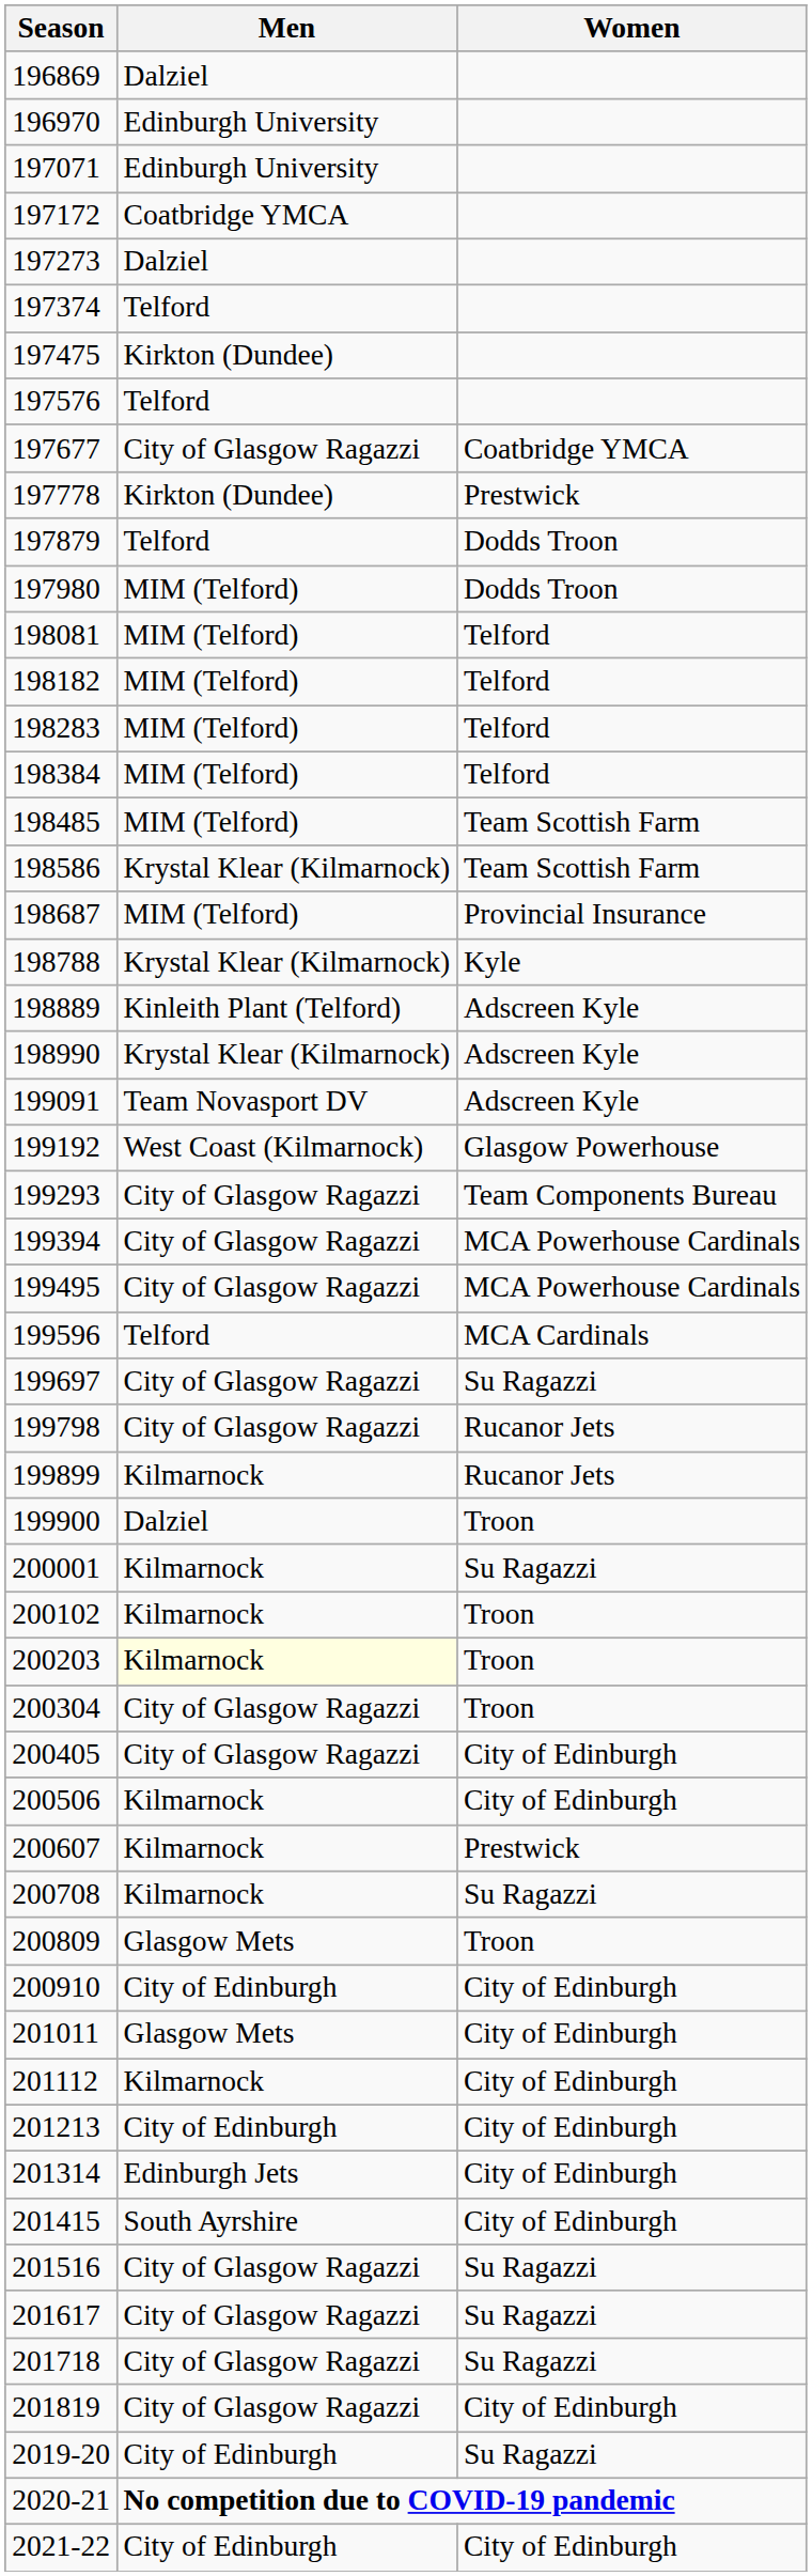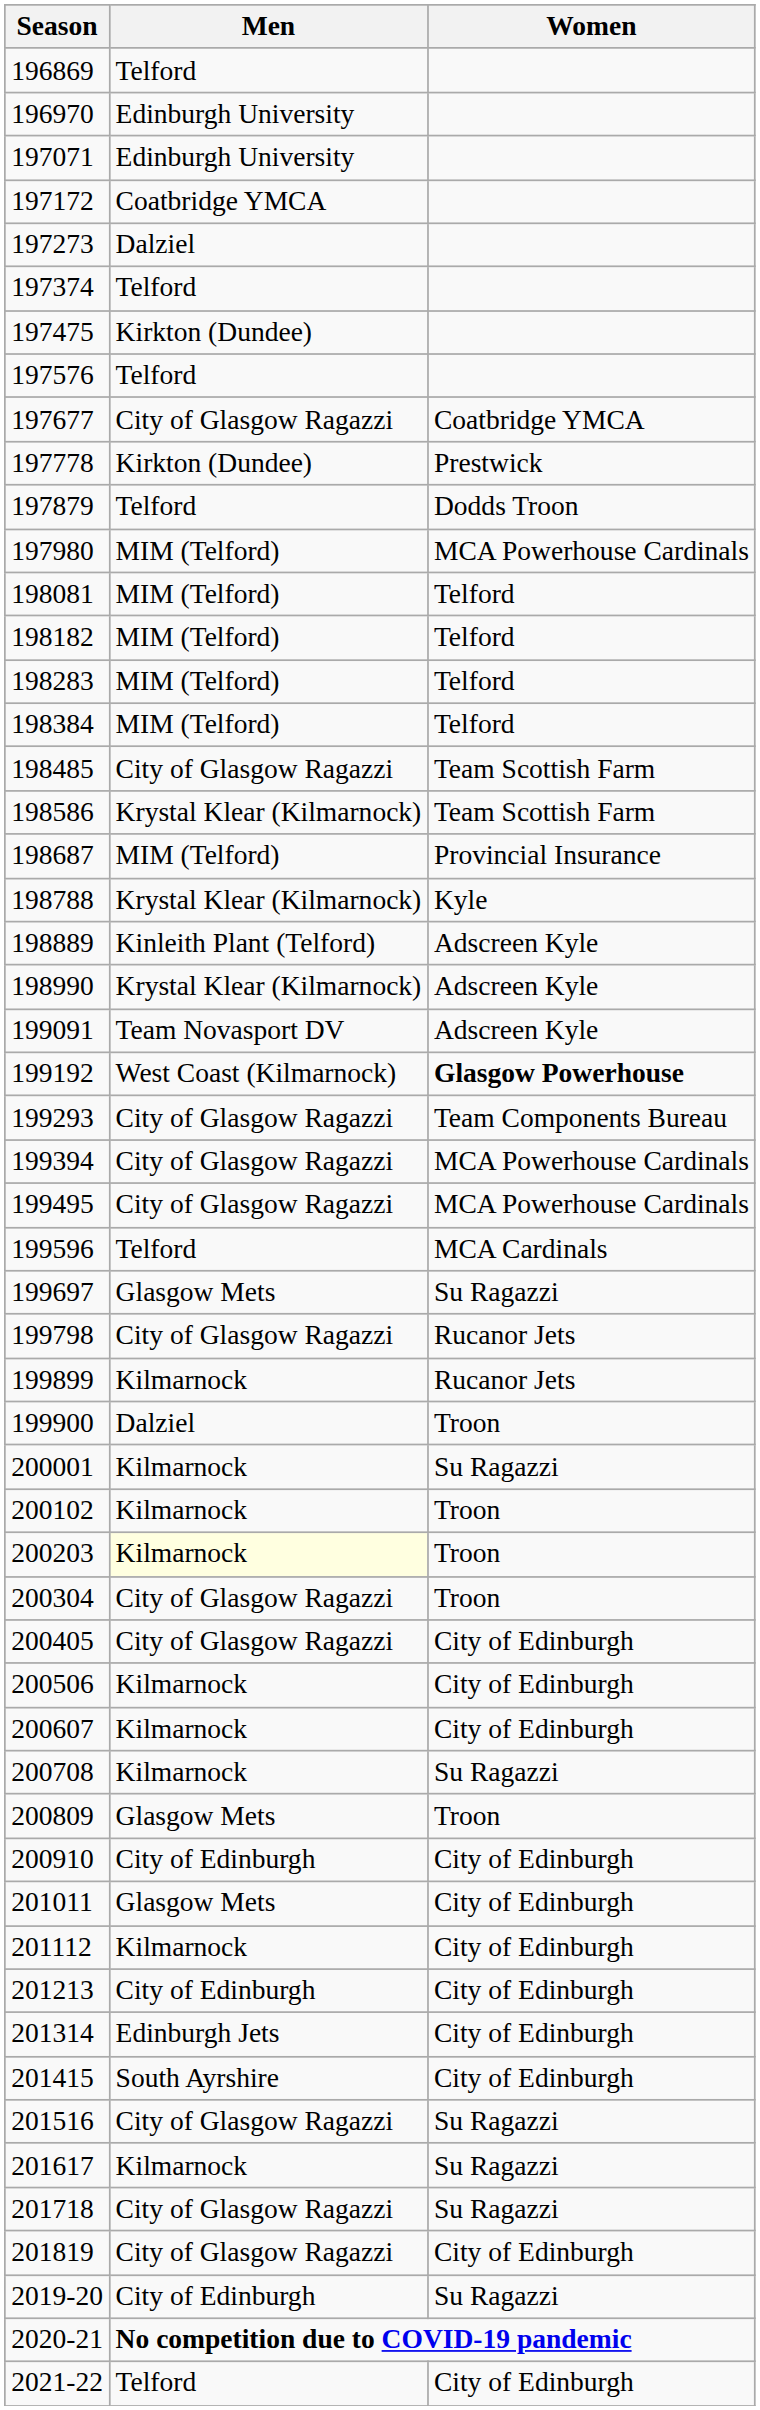196869 | Men: Dalziel -> Telford
197980 | Women: Dodds Troon -> MCA Powerhouse Cardinals
198485 | Men: MIM (Telford) -> City of Glasgow Ragazzi
199192 | Women: normal -> bold
199697 | Men: City of Glasgow Ragazzi -> Glasgow Mets
200607 | Women: Prestwick -> City of Edinburgh
201617 | Men: City of Glasgow Ragazzi -> Kilmarnock
2021-22 | Men: City of Edinburgh -> Telford
